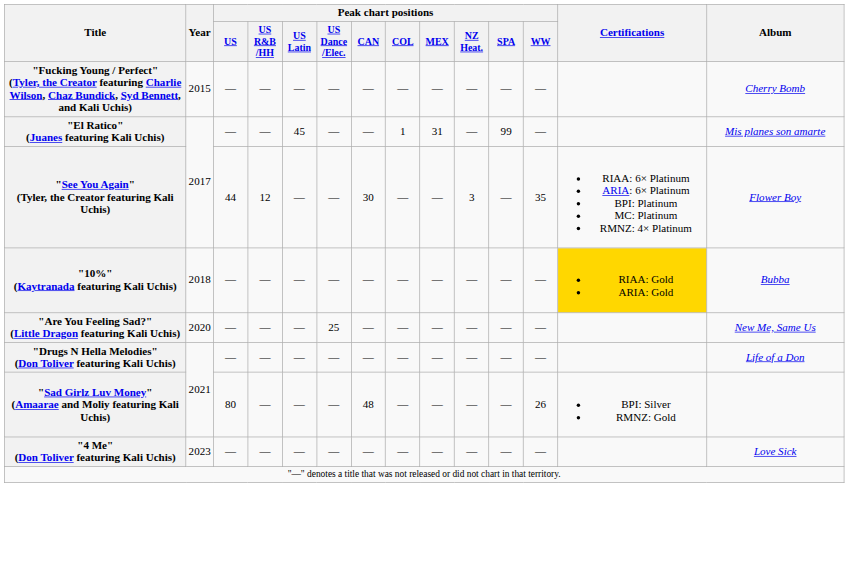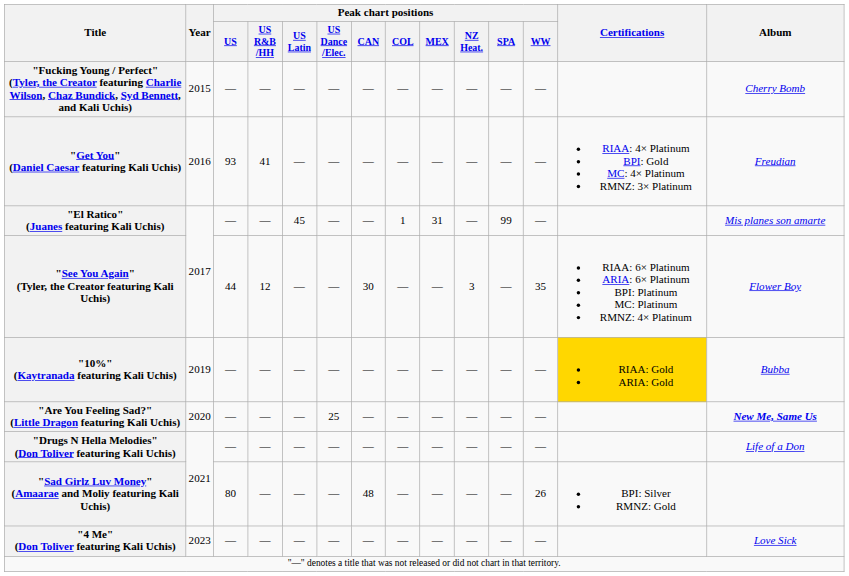+ row: "Get You" (Daniel Caesar featuring Kali Uchis) | 2016 | 93 | 41 | — | — | — | — | — | — | — | — | RIAA: 4× Platinum BPI: Gold MC: 4× Platinum RMNZ: 3× Platinum | Freudian
"10%" (Kaytranada featuring Kali Uchis) | Year: 2018 -> 2019
"Are You Feeling Sad?" (Little Dragon featuring Kali Uchis) | Album: normal -> bold
